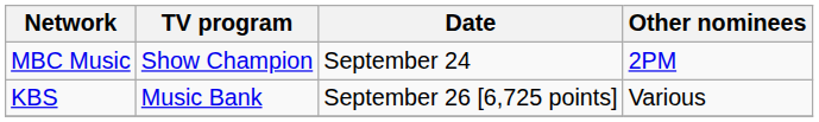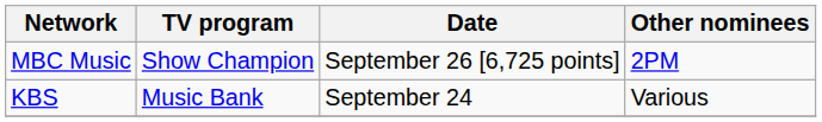MBC Music | Date: September 24 -> September 26 [6,725 points]
KBS | Date: September 26 [6,725 points] -> September 24
